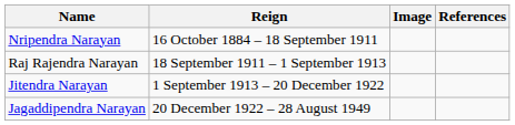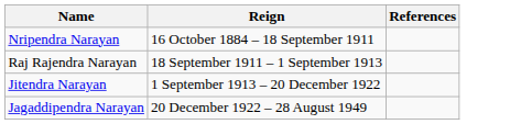- column: Image
